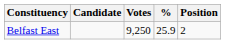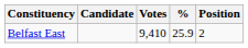Belfast East | Votes: 9,250 -> 9,410
